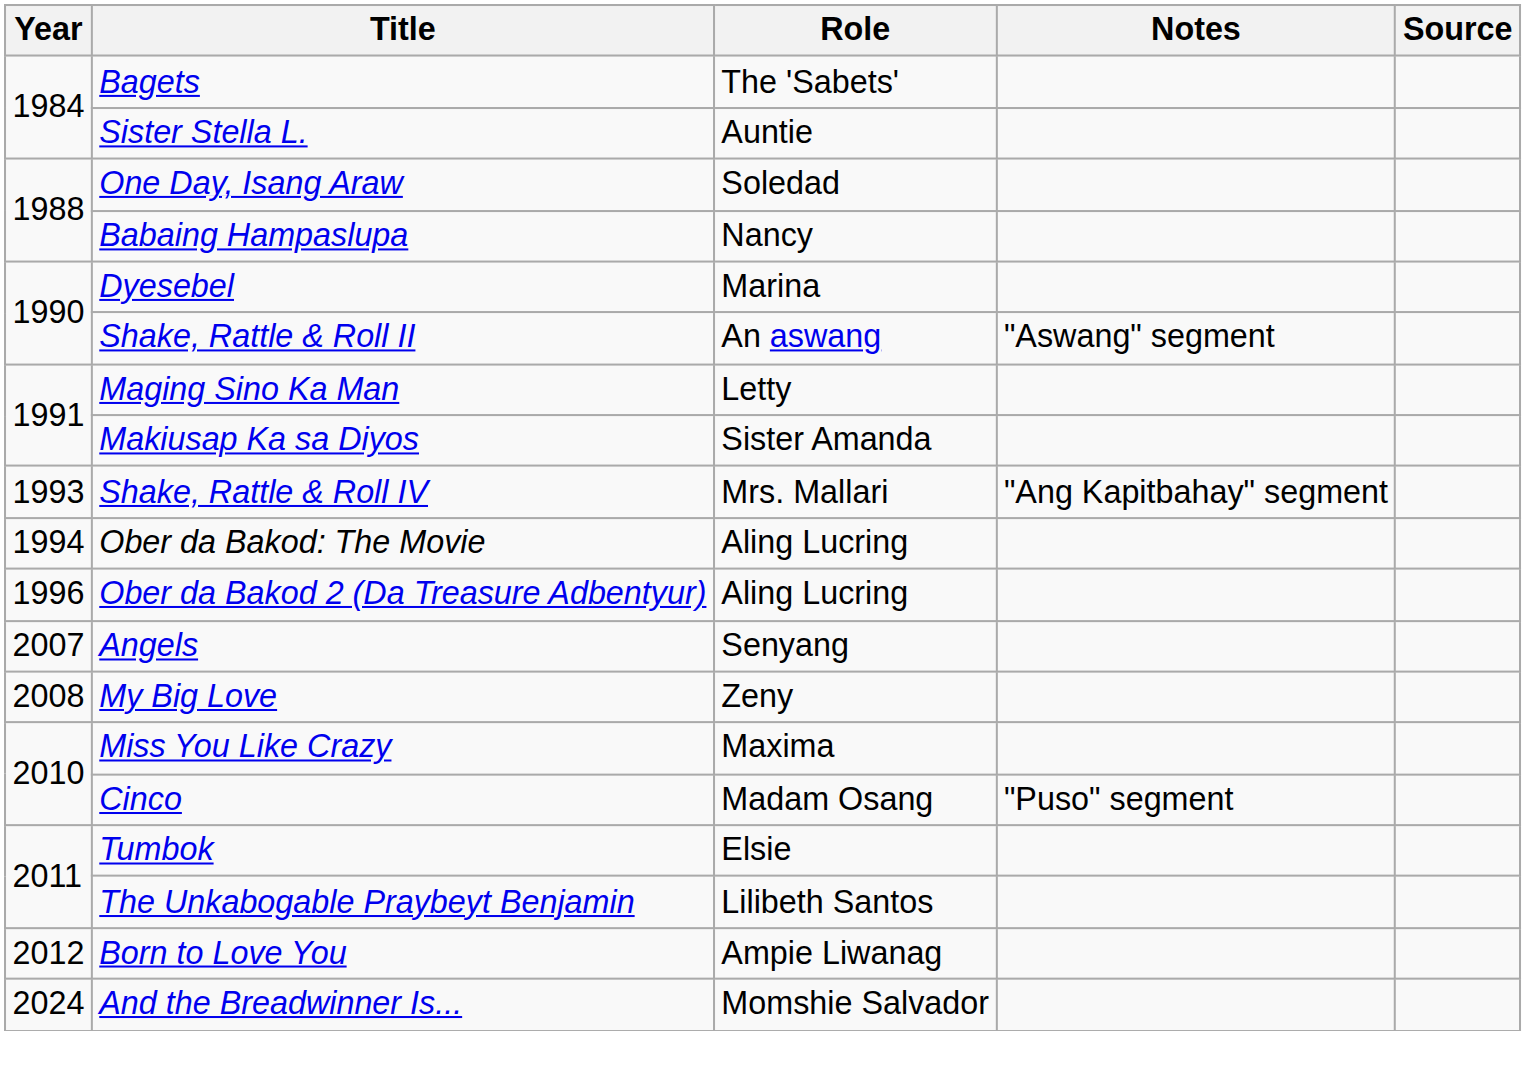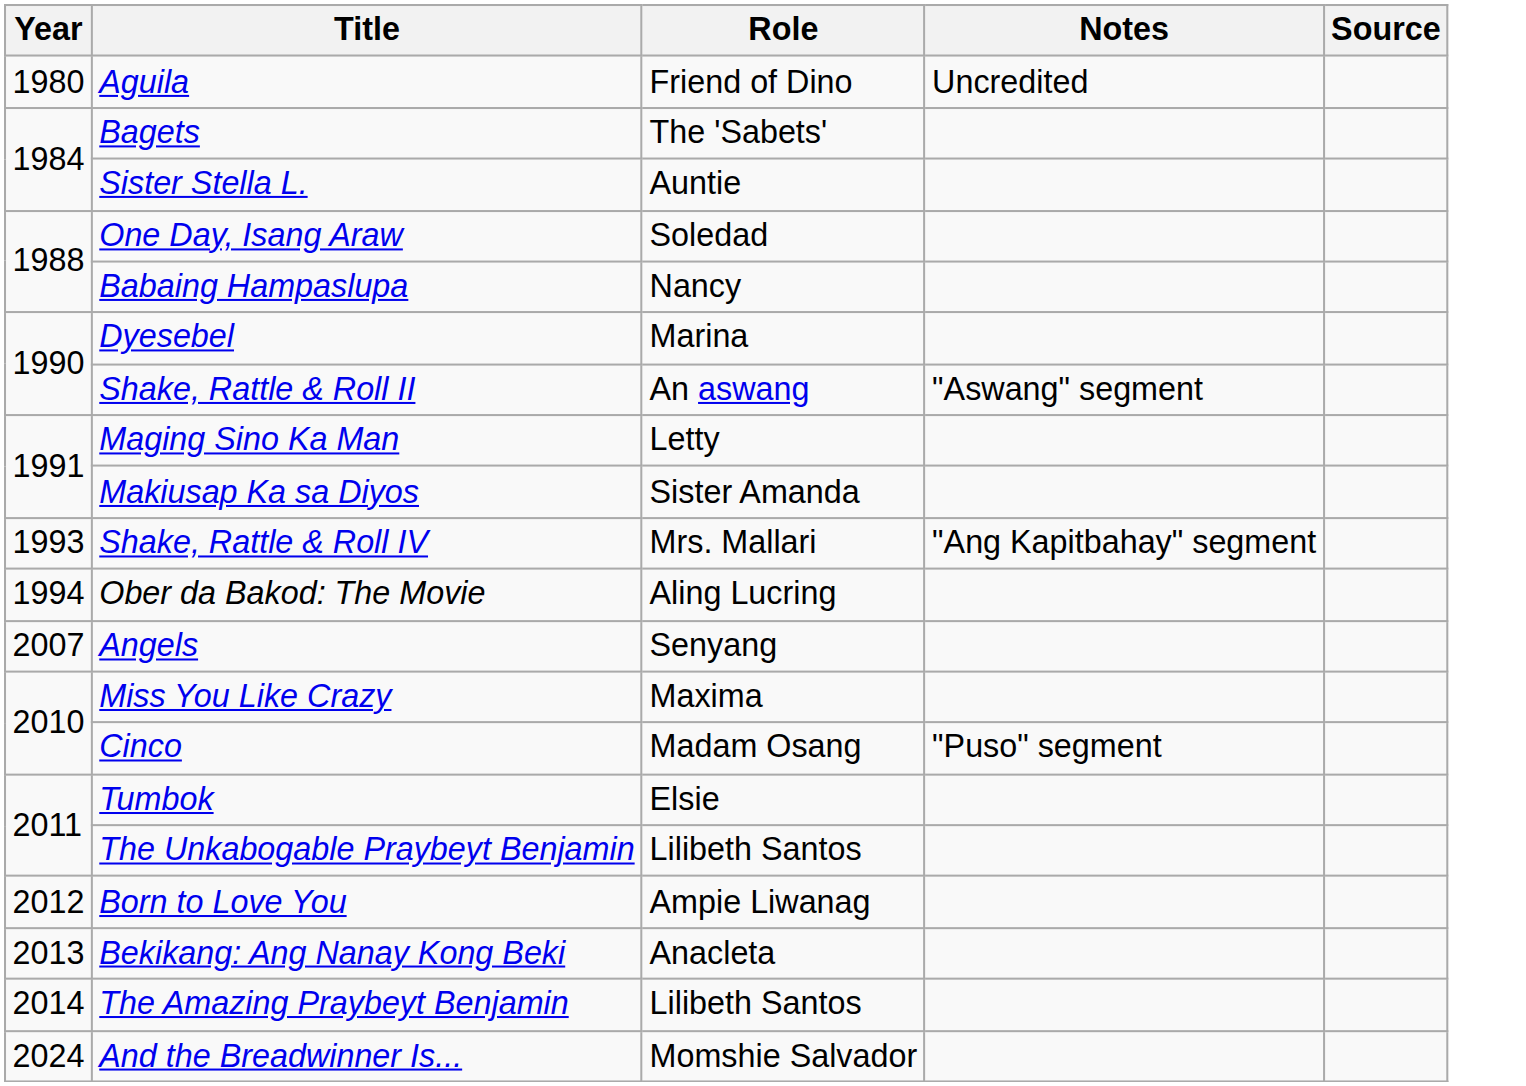+ row: 1980 | Aguila | Friend of Dino | Uncredited
- row: 1996 | Ober da Bakod 2 (Da Treasure Adbentyur) | Aling Lucring
- row: 2008 | My Big Love | Zeny
+ row: 2013 | Bekikang: Ang Nanay Kong Beki | Anacleta
+ row: 2014 | The Amazing Praybeyt Benjamin | Lilibeth Santos
